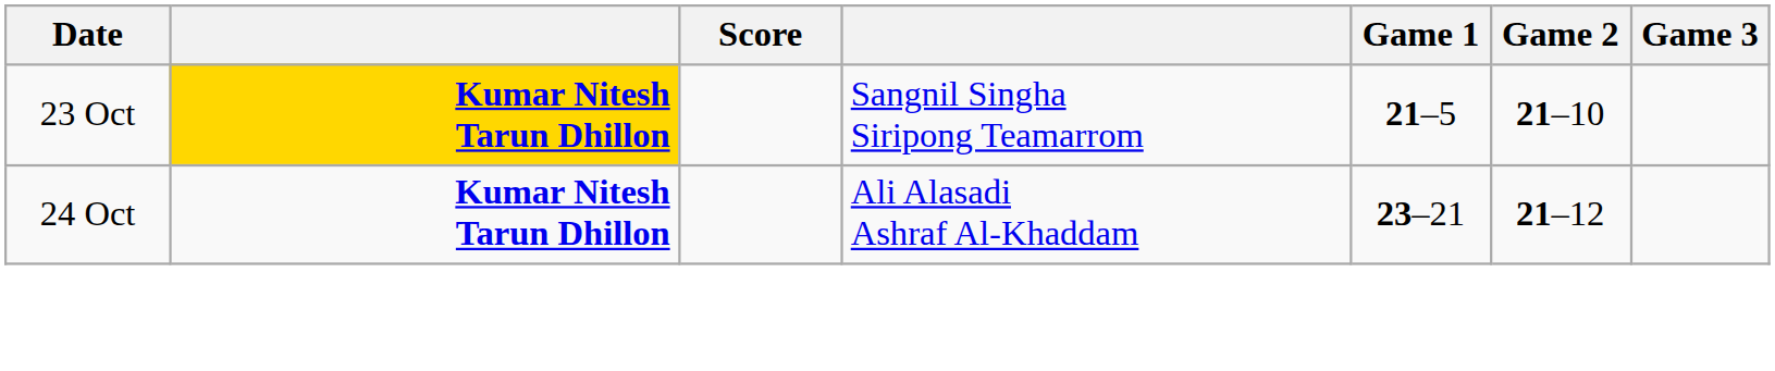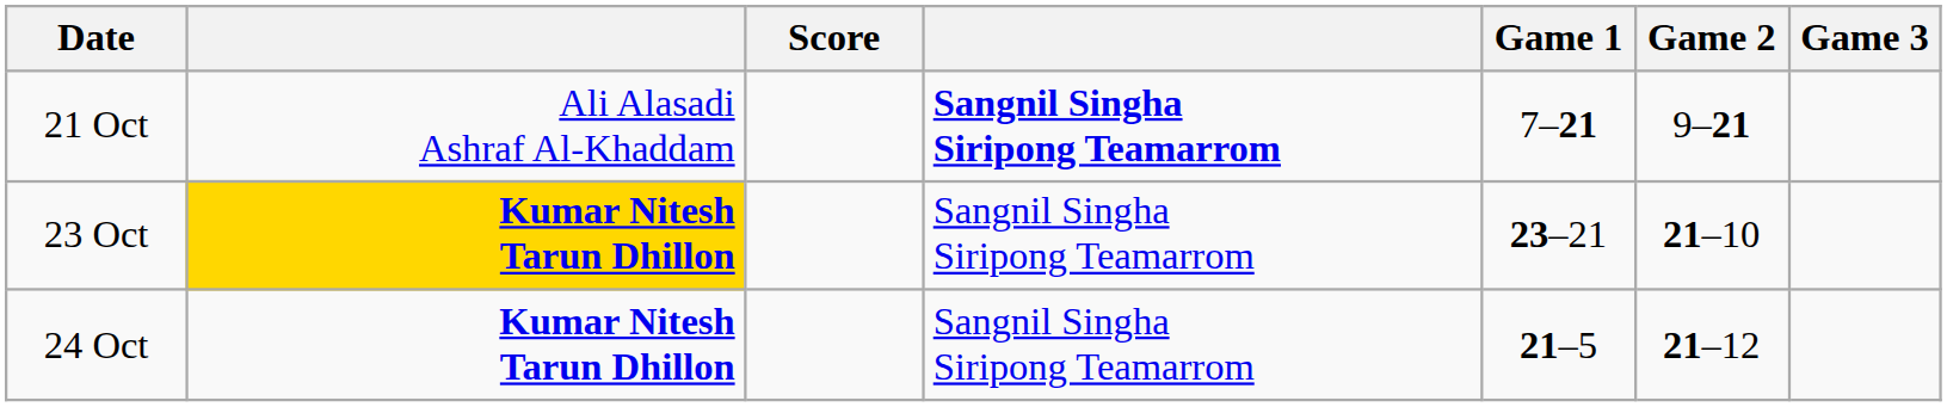+ row: 21 Oct | Ali Alasadi Ashraf Al-Khaddam | Sangnil Singha Siripong Teamarrom | 7–21 | 9–21
23 Oct | Game 1: 21–5 -> 23–21
24 Oct | column 4: Ali Alasadi Ashraf Al-Khaddam -> Sangnil Singha Siripong Teamarrom
24 Oct | Game 1: 23–21 -> 21–5
